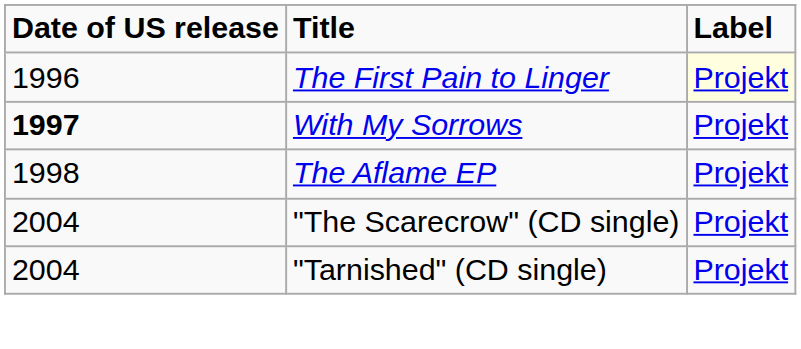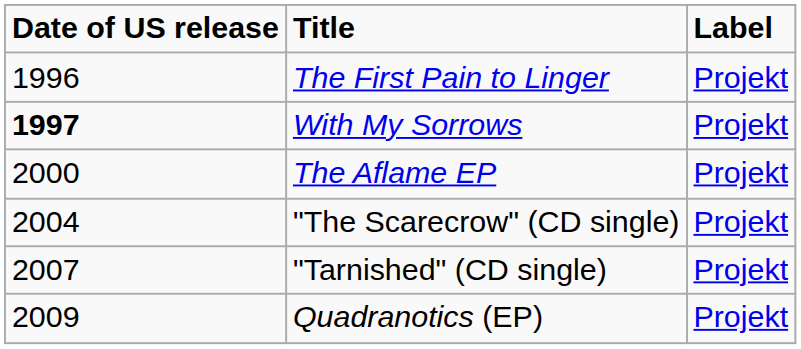The First Pain to Linger | Label: lightyellow background -> no background
The Aflame EP | Date of US release: 1998 -> 2000
"Tarnished" (CD single) | Date of US release: 2004 -> 2007
+ row: 2009 | Quadranotics (EP) | Projekt
